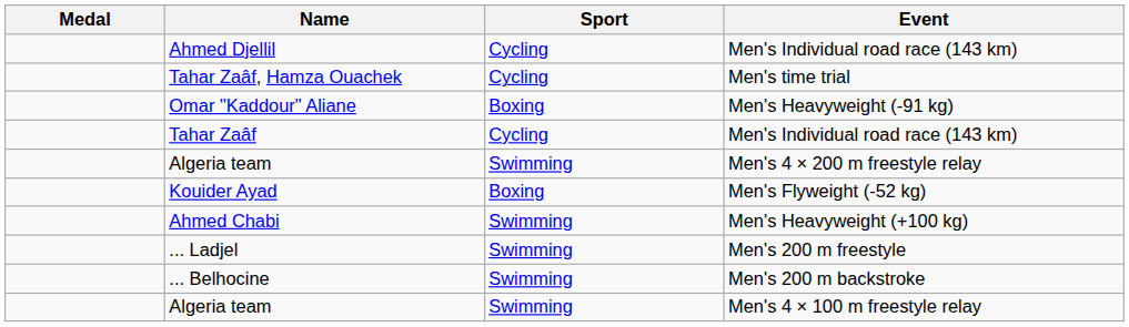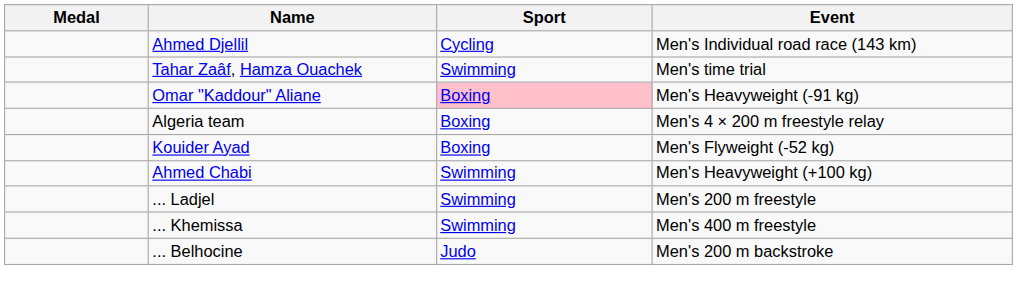Tahar Zaâf, Hamza Ouachek | Sport: Cycling -> Swimming
Omar "Kaddour" Aliane | Sport: no background -> pink background
- row: Tahar Zaâf | Cycling | Men's Individual road race (143 km)
Algeria team / Men's 4 × 200 m freestyle relay | Sport: Swimming -> Boxing
+ row: ... Khemissa | Swimming | Men's 400 m freestyle
... Belhocine | Sport: Swimming -> Judo
- row: Algeria team | Swimming | Men's 4 × 100 m freestyle relay
